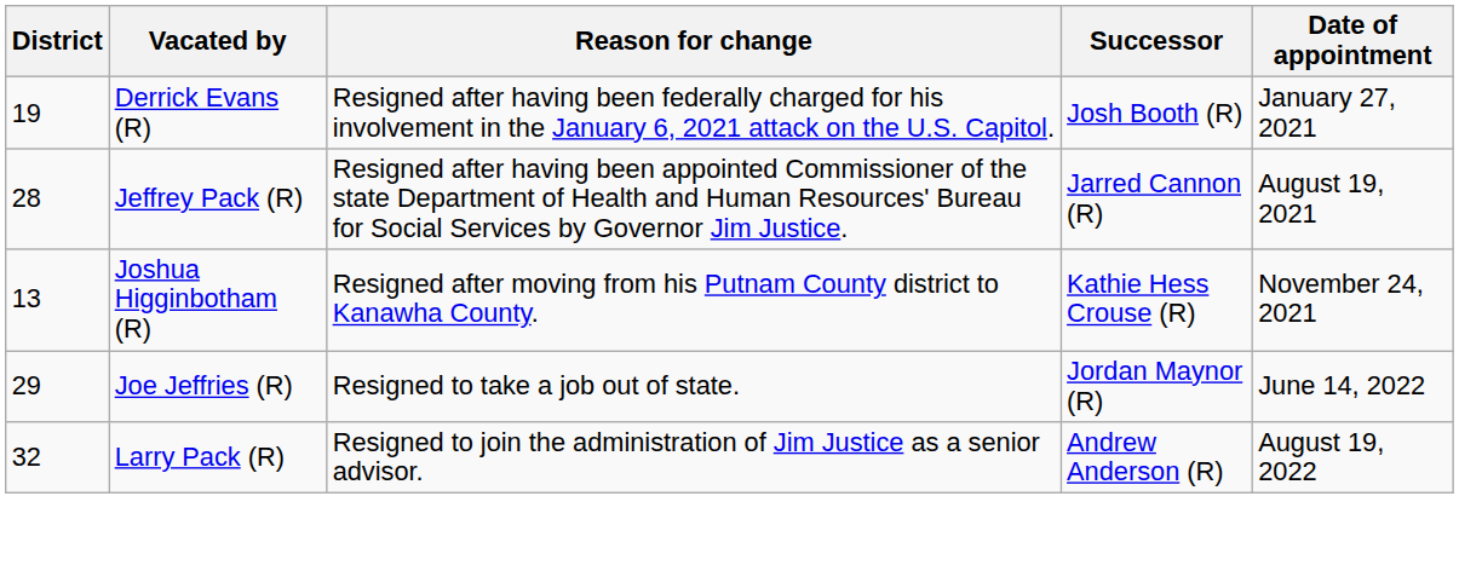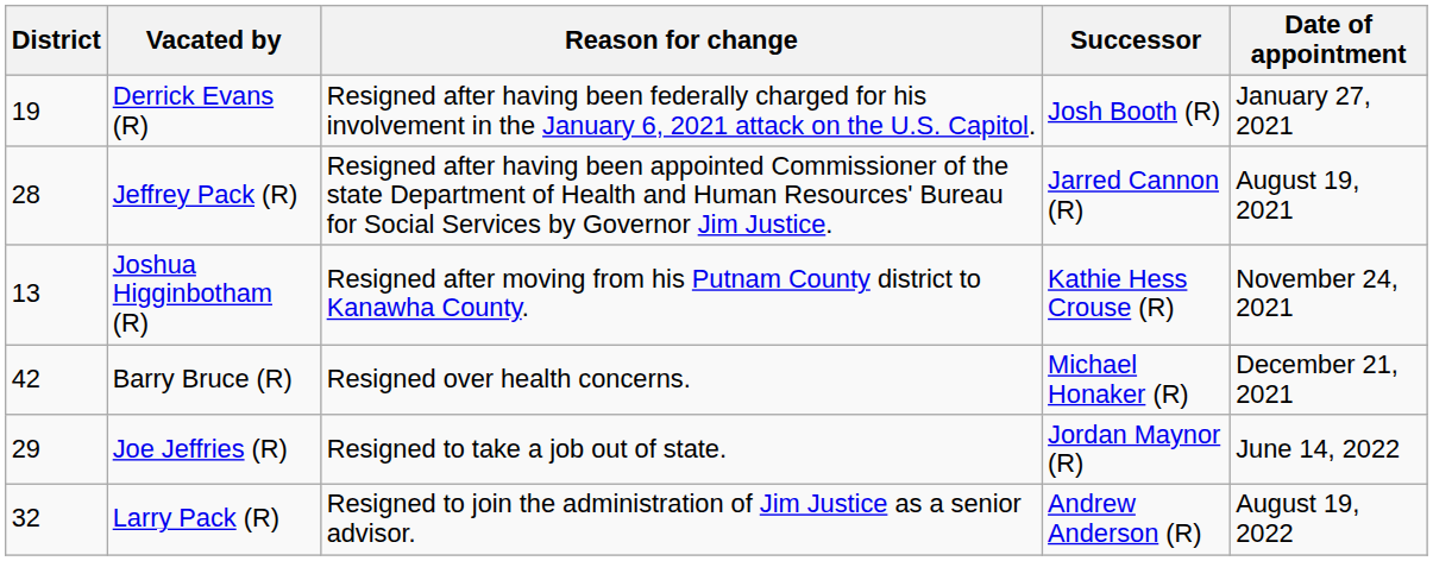+ row: 42 | Barry Bruce (R) | Resigned over health concerns. | Michael Honaker (R) | December 21, 2021
